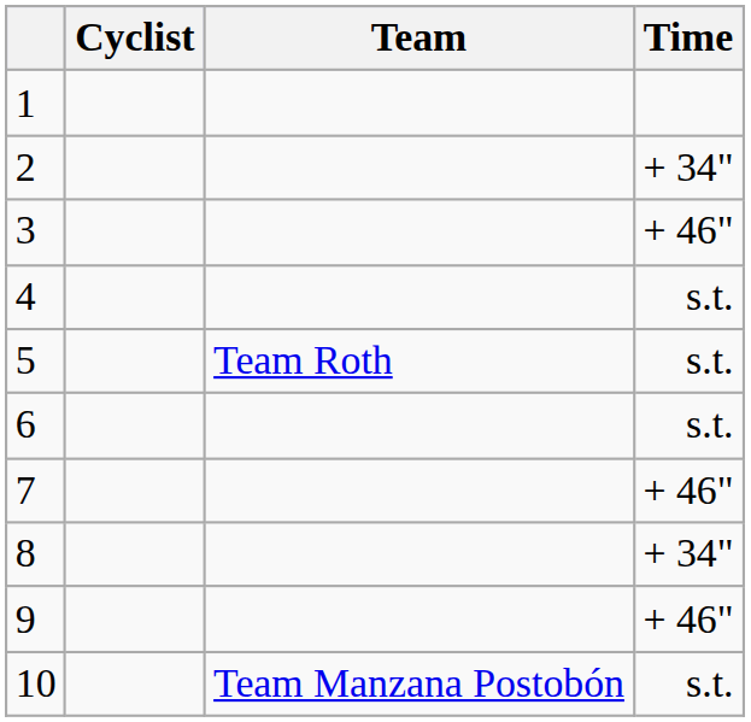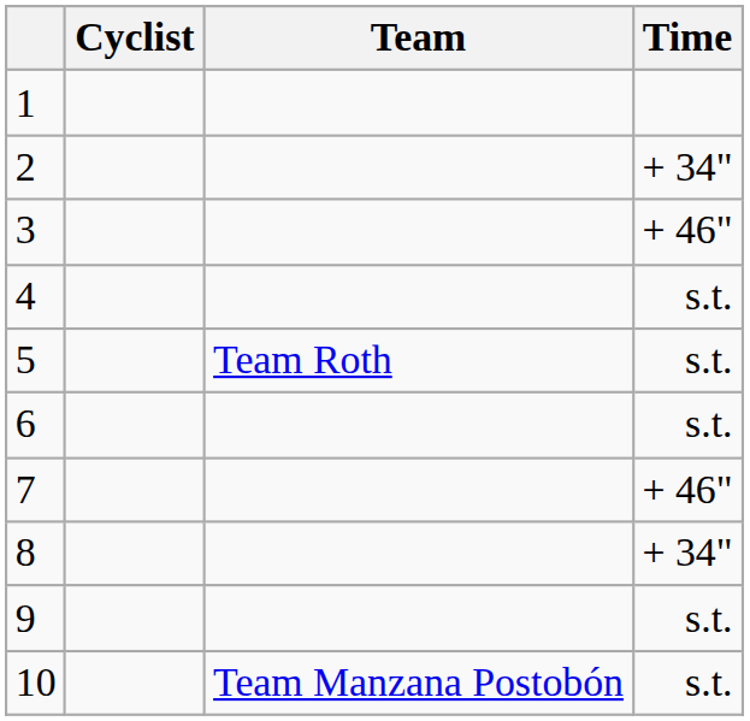9 | Time: + 46" -> s.t.
